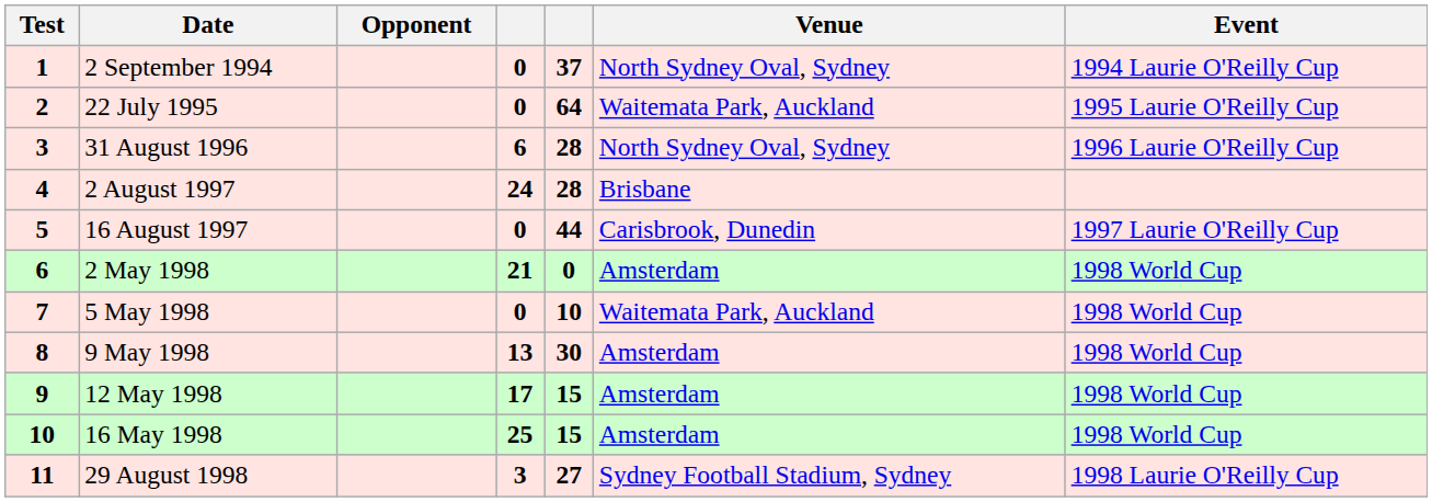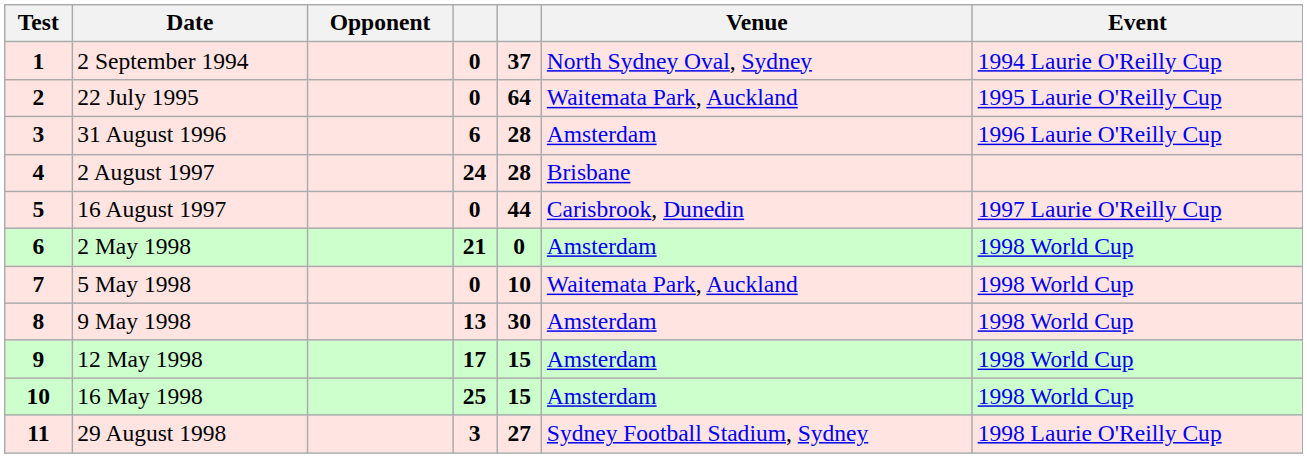31 August 1996 | Venue: North Sydney Oval, Sydney -> Amsterdam
